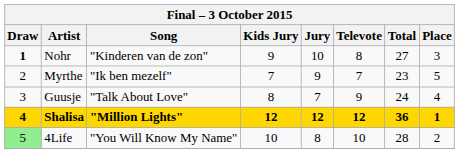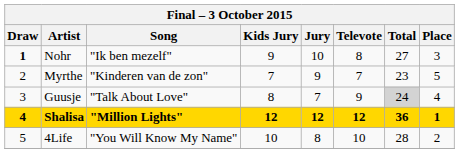Nohr | Song: "Kinderen van de zon" -> "Ik ben mezelf"
Myrthe | Song: "Ik ben mezelf" -> "Kinderen van de zon"
Guusje | Total: no background -> lightgrey background
4Life | Draw: lightgreen background -> no background
